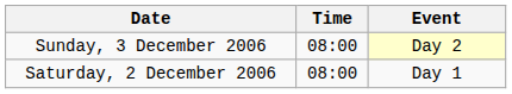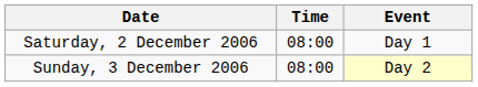rows swapped: Saturday, 2 December 2006 <-> Sunday, 3 December 2006
